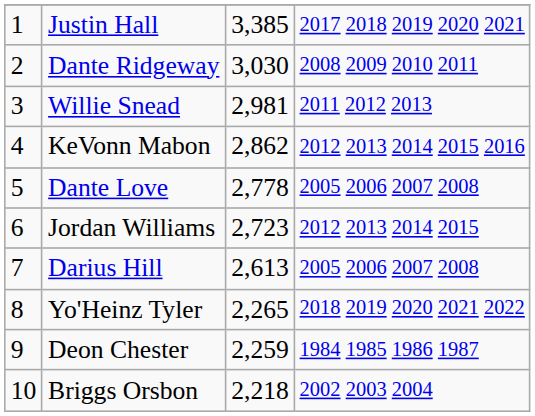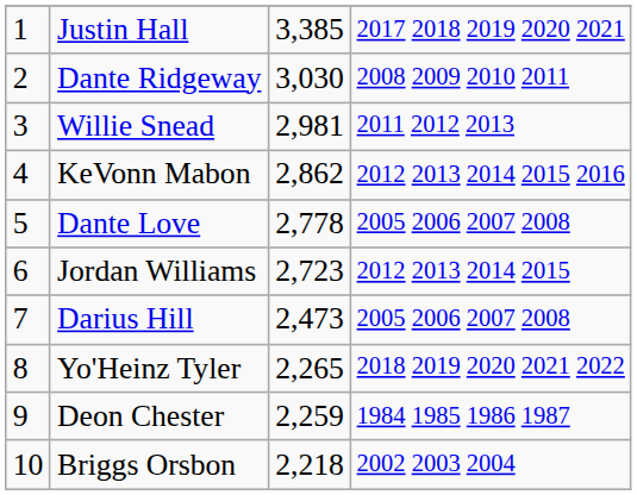Darius Hill | column 3: 2,613 -> 2,473
